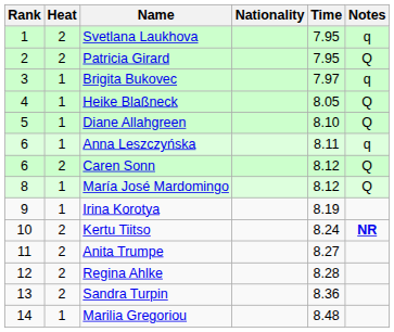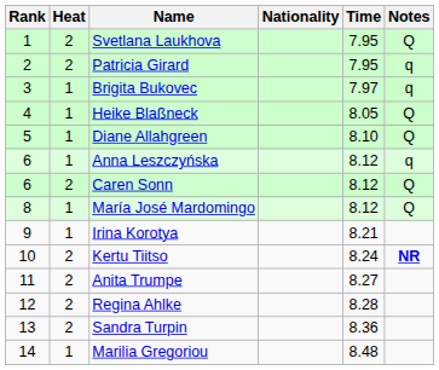Svetlana Laukhova | Notes: q -> Q
Patricia Girard | Notes: Q -> q
Anna Leszczyńska | Time: 8.11 -> 8.12
Irina Korotya | Time: 8.19 -> 8.21
